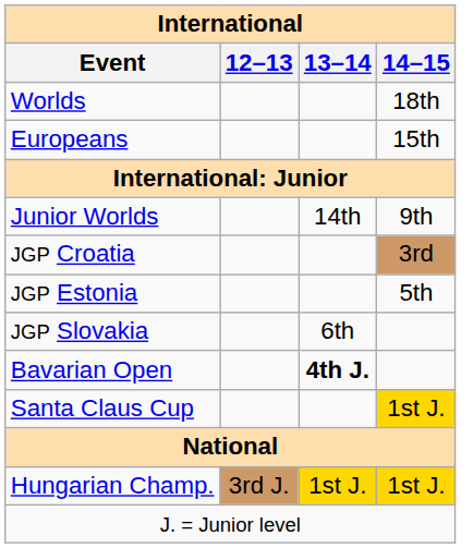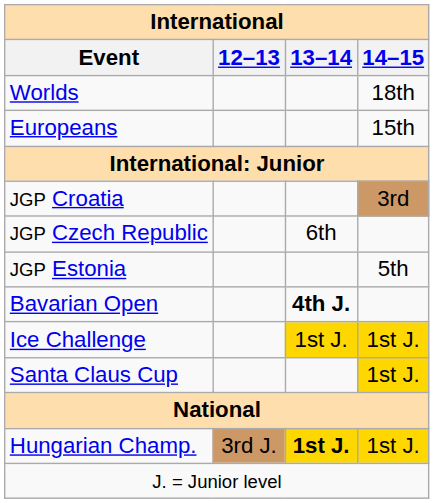- row: Junior Worlds | 14th | 9th
+ row: JGP Czech Republic | 6th
- row: JGP Slovakia | 6th
+ row: Ice Challenge | 1st J. | 1st J.
Hungarian Champ. | 13–14: normal -> bold
